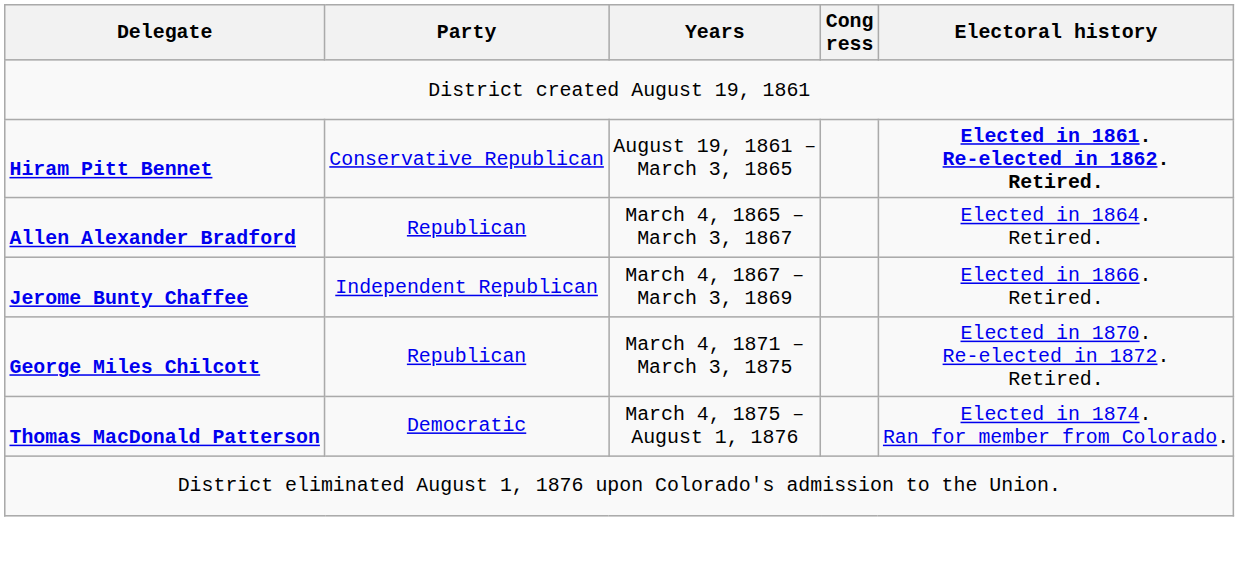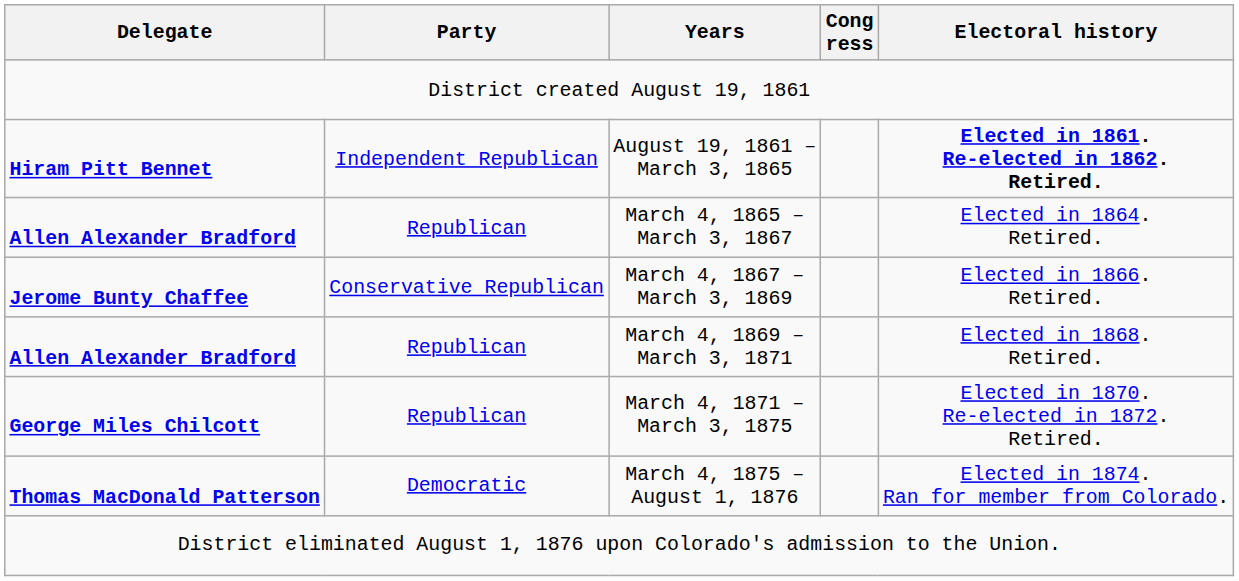August 19, 1861 – March 3, 1865 | Party: Conservative Republican -> Independent Republican
March 4, 1867 – March 3, 1869 | Party: Independent Republican -> Conservative Republican
+ row: Allen Alexander Bradford | Republican | March 4, 1869 – March 3, 1871 | Elected in 1868. Retired.
